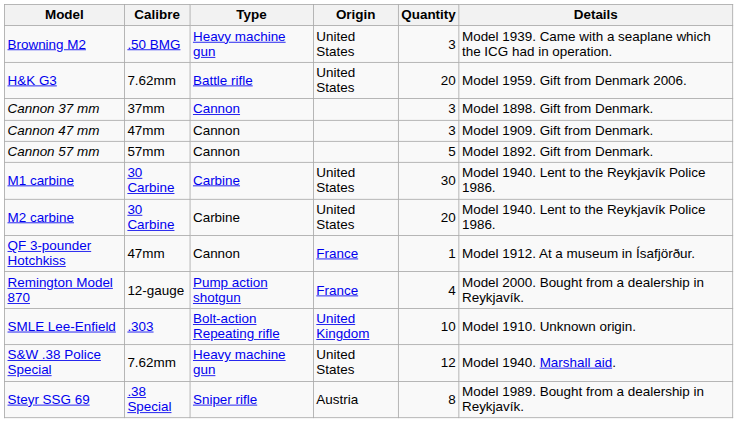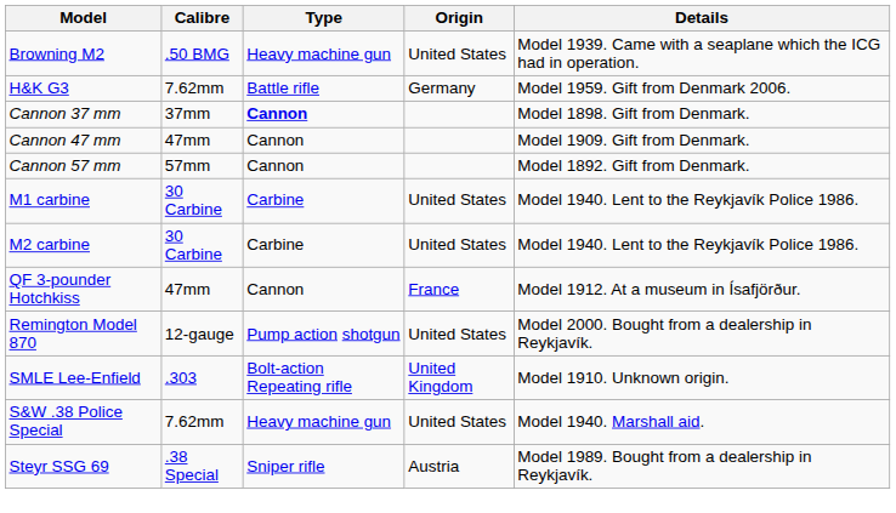- column: Quantity | 3 | 20 | 3 | 3 | 5 | 30 | 20 | 1 | 4 | 10 | 12 | 8
H&K G3 | Origin: United States -> Germany
Cannon 37 mm | Type: normal -> bold
Remington Model 870 | Origin: France -> United States
